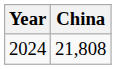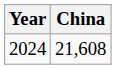2024 | China: 21,808 -> 21,608
